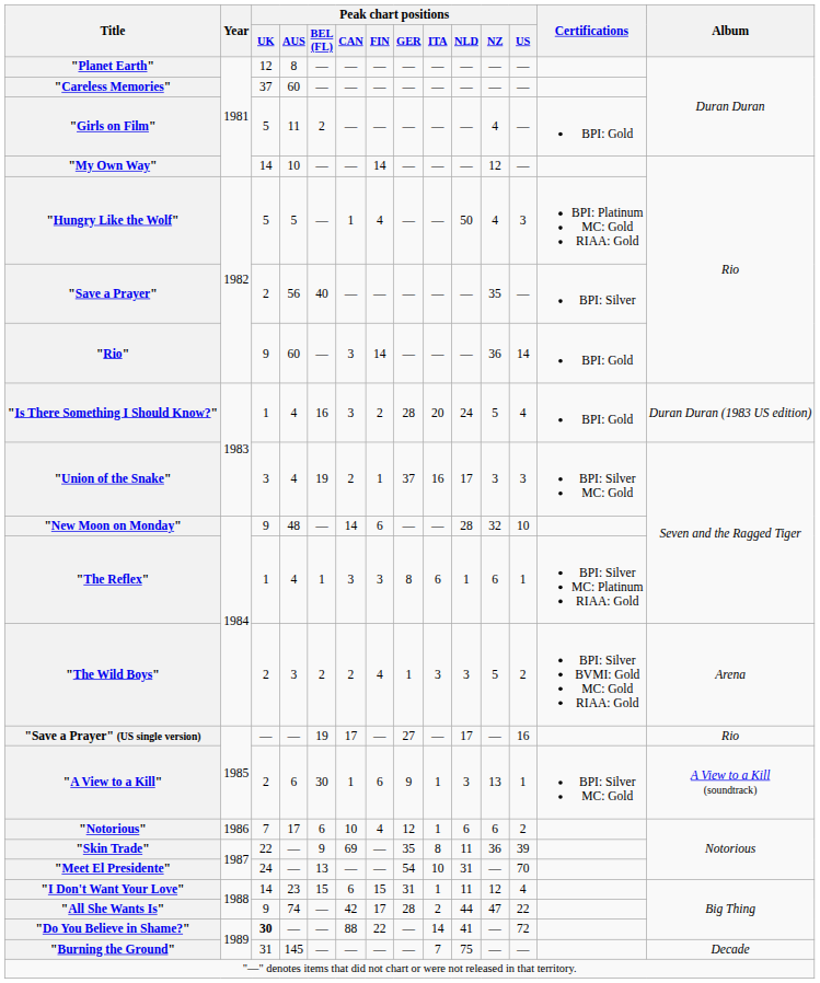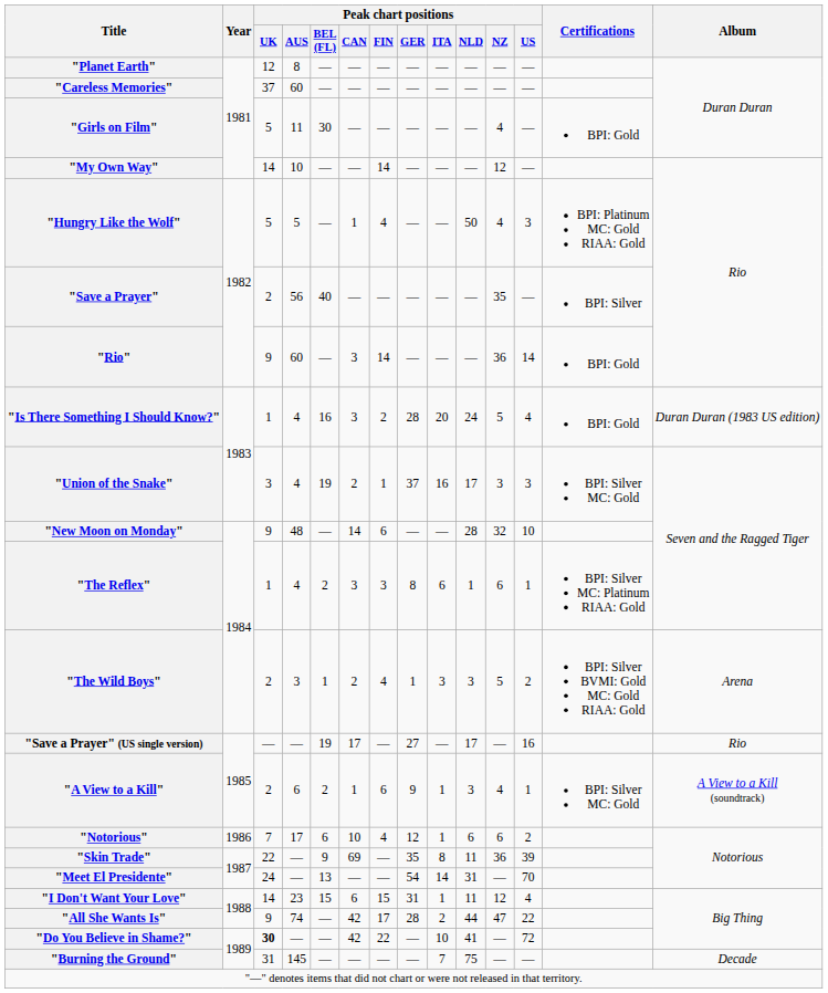"Girls on Film" | Peak chart positions / BEL (FL): 2 -> 30
"The Reflex" | Peak chart positions / BEL (FL): 1 -> 2
"The Wild Boys" | Peak chart positions / BEL (FL): 2 -> 1
"A View to a Kill" | Peak chart positions / BEL (FL): 30 -> 2
"A View to a Kill" | Peak chart positions / NZ: 13 -> 4
"Meet El Presidente" | Peak chart positions / ITA: 10 -> 14
"Do You Believe in Shame?" | Peak chart positions / CAN: 88 -> 42
"Do You Believe in Shame?" | Peak chart positions / ITA: 14 -> 10
